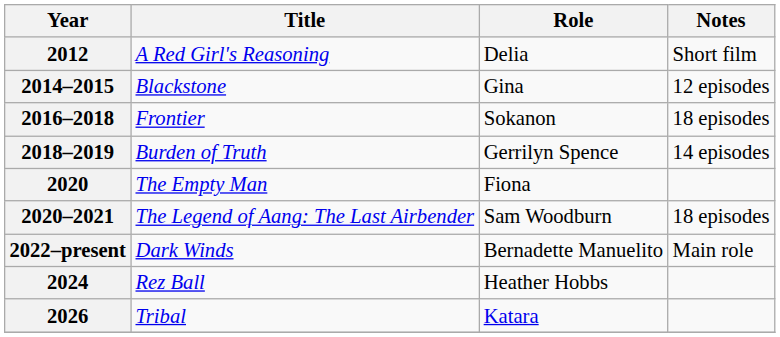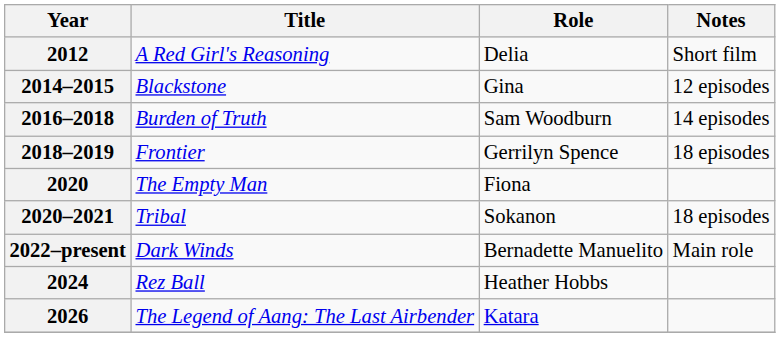2016–2018 | Title: Frontier -> Burden of Truth
2016–2018 | Role: Sokanon -> Sam Woodburn
2016–2018 | Notes: 18 episodes -> 14 episodes
2018–2019 | Title: Burden of Truth -> Frontier
2018–2019 | Notes: 14 episodes -> 18 episodes
2020–2021 | Title: The Legend of Aang: The Last Airbender -> Tribal
2020–2021 | Role: Sam Woodburn -> Sokanon
2026 | Title: Tribal -> The Legend of Aang: The Last Airbender
